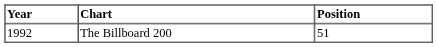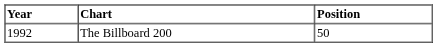The Billboard 200 | Position: 51 -> 50
